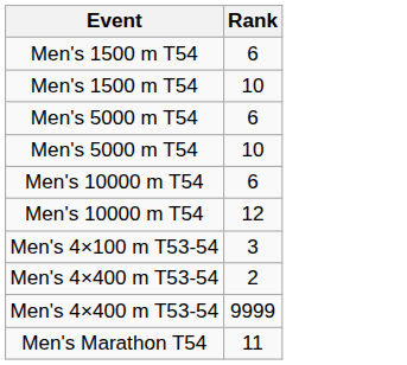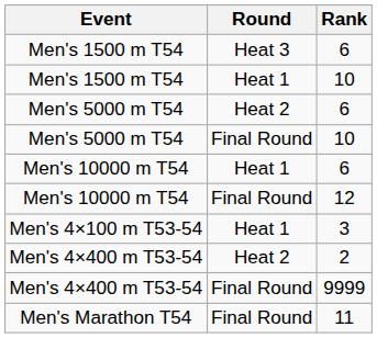+ column: Round | Heat 3 | Heat 1 | Heat 2 | Final Round | Heat 1 | Final Round | Heat 1 | Heat 2 | Final Round | Final Round
